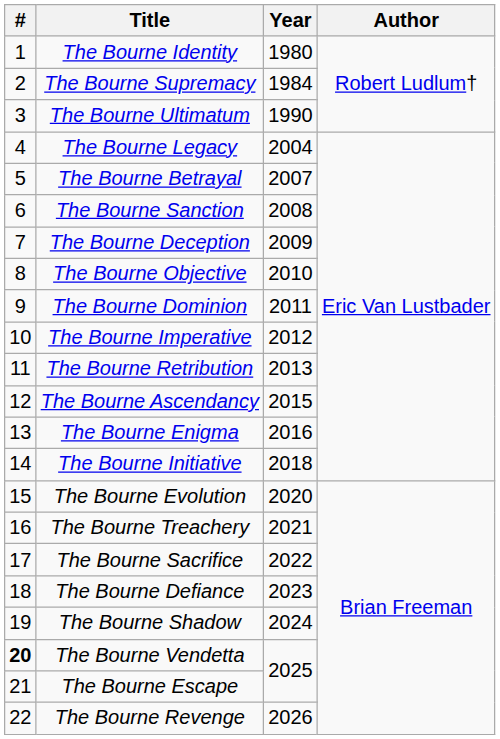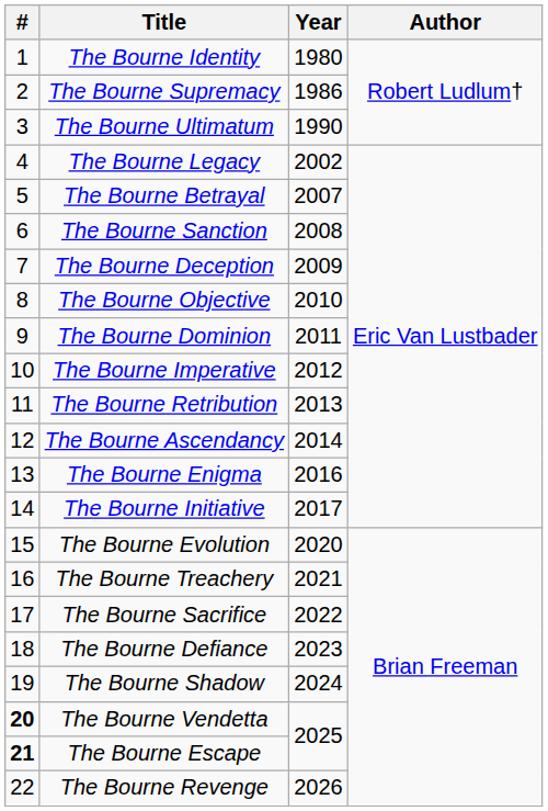The Bourne Supremacy | Year: 1984 -> 1986
The Bourne Legacy | Year: 2004 -> 2002
The Bourne Ascendancy | Year: 2015 -> 2014
The Bourne Initiative | Year: 2018 -> 2017
The Bourne Escape | #: normal -> bold
